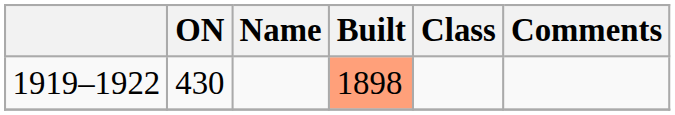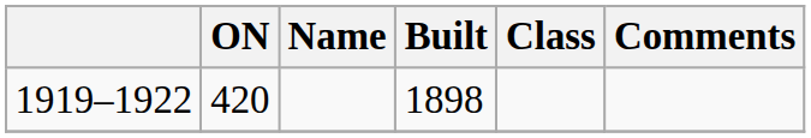1919–1922 | ON: 430 -> 420
1919–1922 | Built: lightsalmon background -> no background
